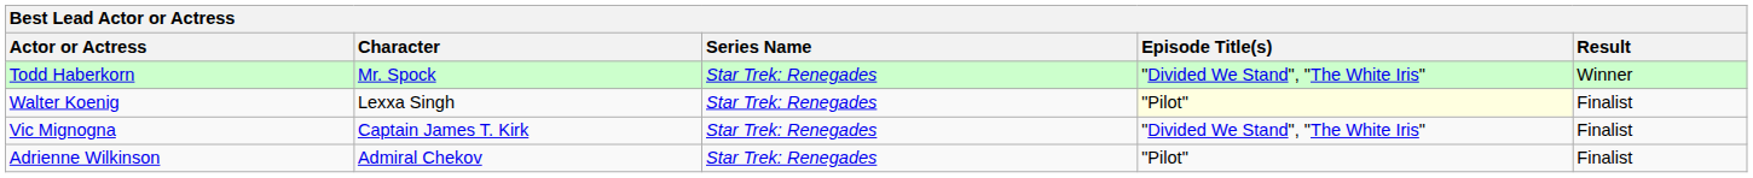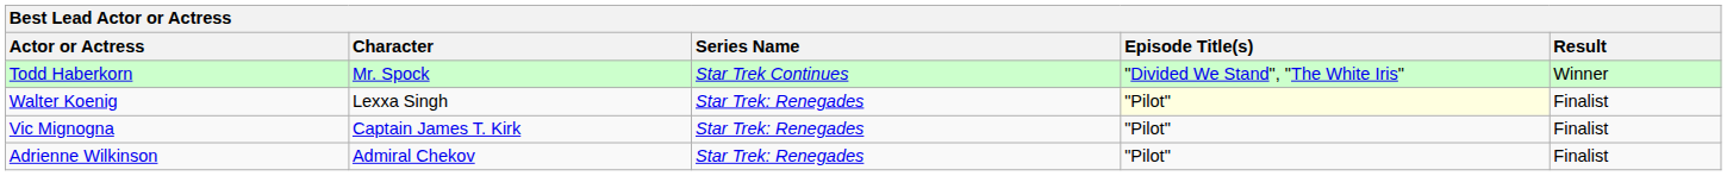Todd Haberkorn | Series Name: Star Trek: Renegades -> Star Trek Continues
Vic Mignogna | Episode Title(s): "Divided We Stand", "The White Iris" -> "Pilot"
